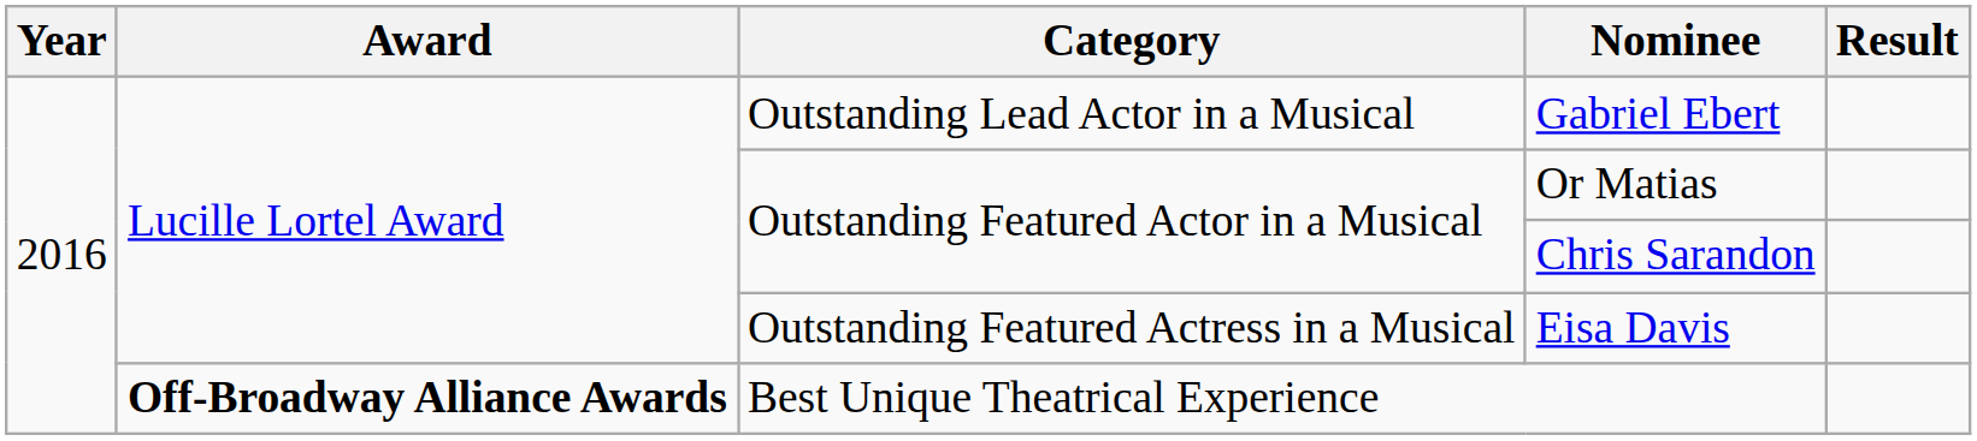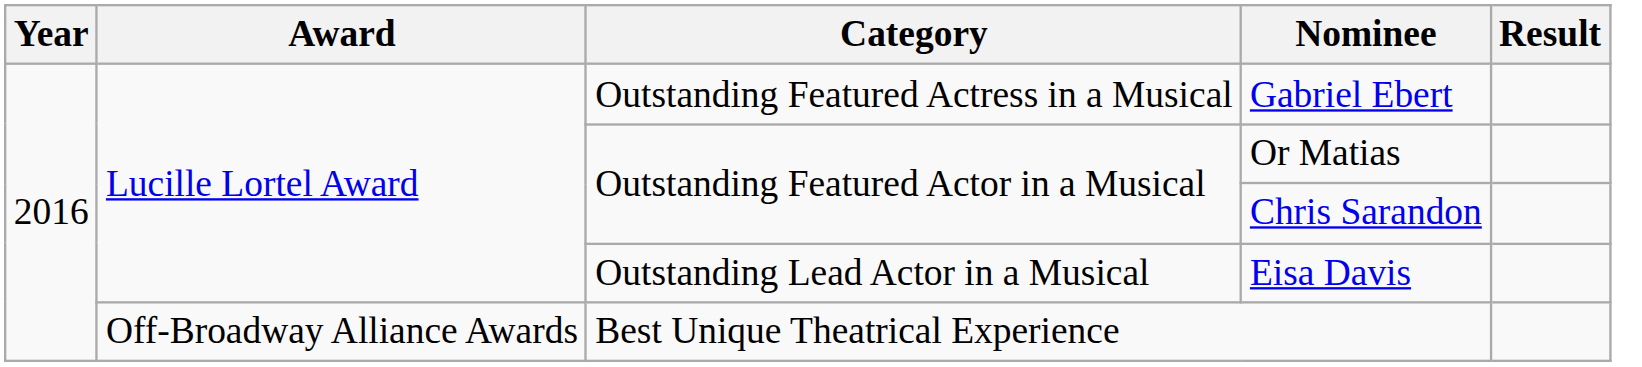Gabriel Ebert | Category: Outstanding Lead Actor in a Musical -> Outstanding Featured Actress in a Musical
Eisa Davis | Category: Outstanding Featured Actress in a Musical -> Outstanding Lead Actor in a Musical
Best Unique Theatrical Experience | Award: bold -> normal
